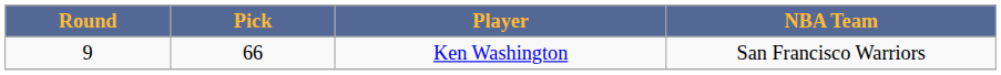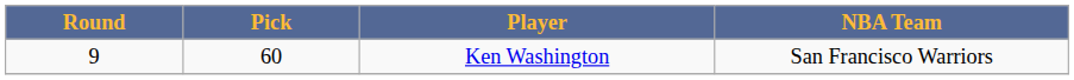Ken Washington | Pick: 66 -> 60
